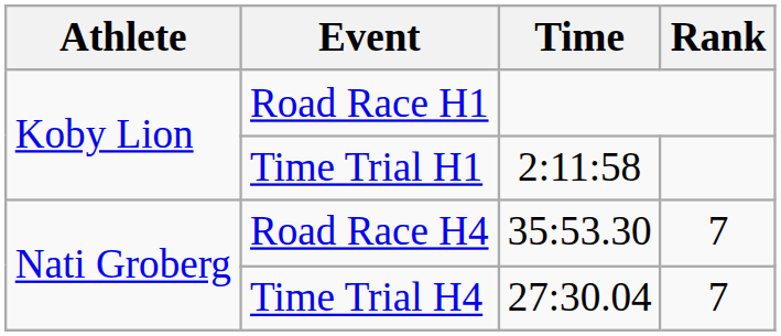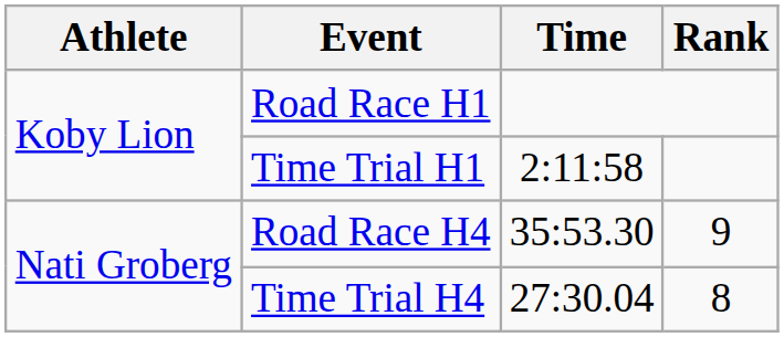Road Race H4 | Rank: 7 -> 9
Time Trial H4 | Rank: 7 -> 8
